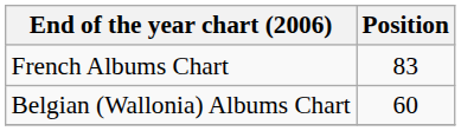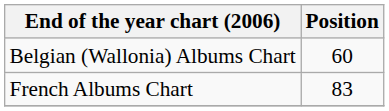rows swapped: Belgian (Wallonia) Albums Chart <-> French Albums Chart
